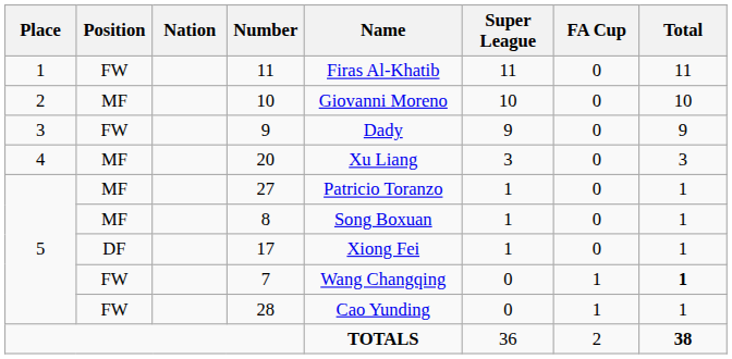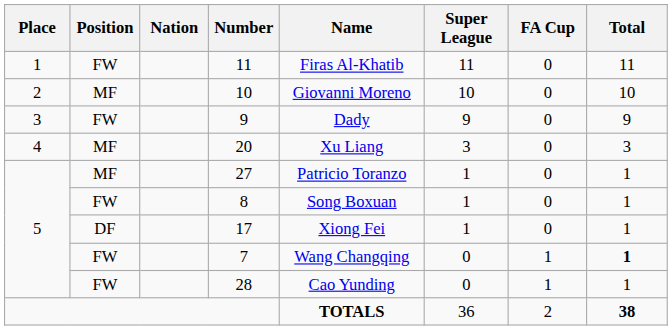8 | Position: MF -> FW
